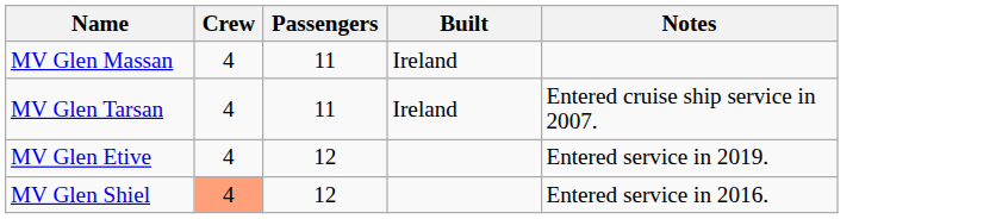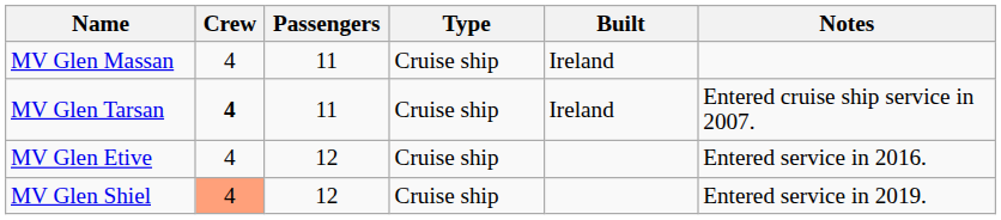+ column: Type | Cruise ship | Cruise ship | Cruise ship | Cruise ship
MV Glen Tarsan | Crew: normal -> bold
MV Glen Etive | Notes: Entered service in 2019. -> Entered service in 2016.
MV Glen Shiel | Notes: Entered service in 2016. -> Entered service in 2019.
